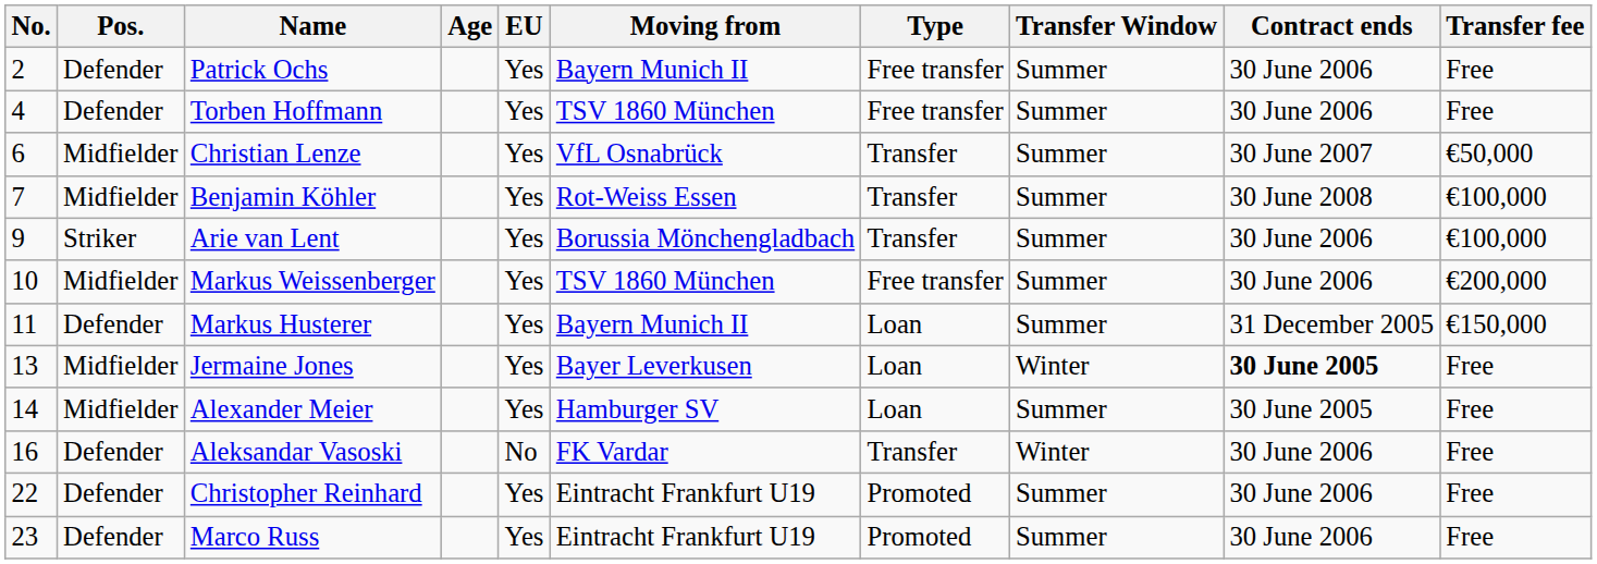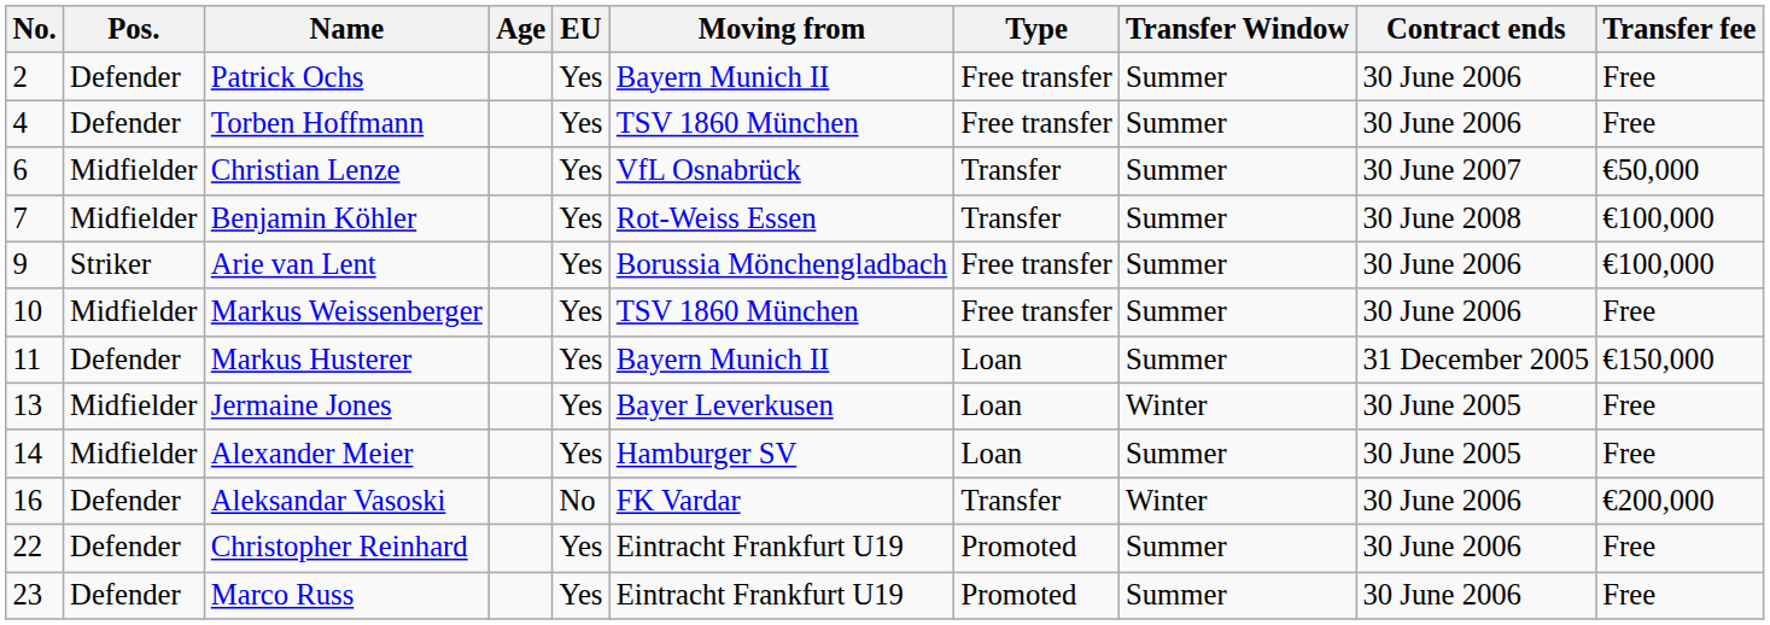Arie van Lent | Type: Transfer -> Free transfer
Markus Weissenberger | Transfer fee: €200,000 -> Free
Jermaine Jones | Contract ends: bold -> normal
Aleksandar Vasoski | Transfer fee: Free -> €200,000
